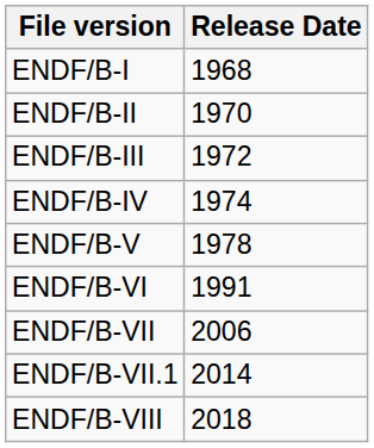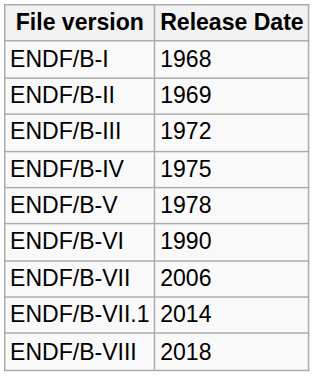ENDF/B-II | Release Date: 1970 -> 1969
ENDF/B-IV | Release Date: 1974 -> 1975
ENDF/B-VI | Release Date: 1991 -> 1990
